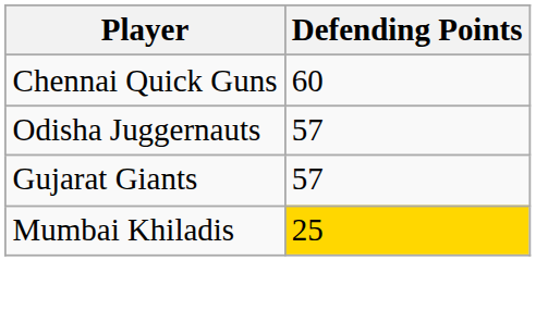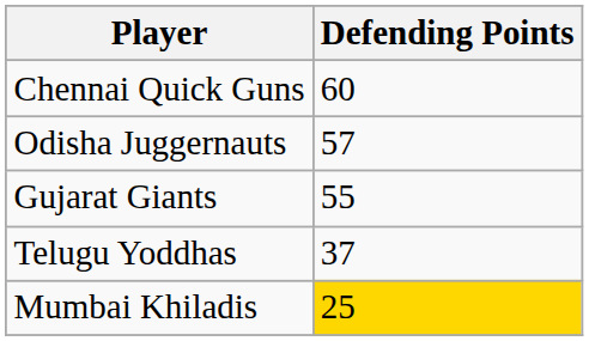Gujarat Giants | Defending Points: 57 -> 55
+ row: Telugu Yoddhas | 37
